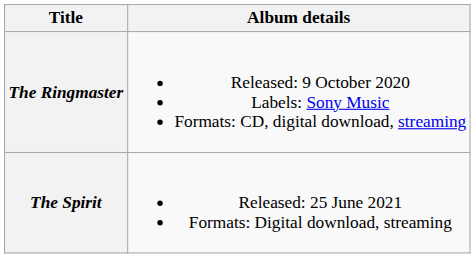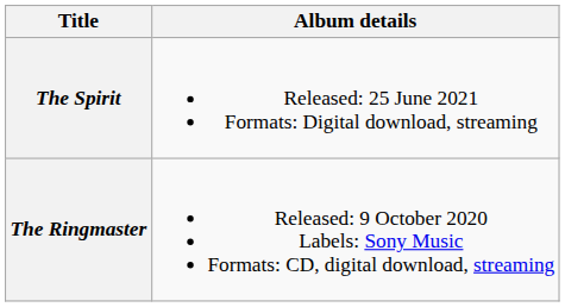rows swapped: The Ringmaster <-> The Spirit
